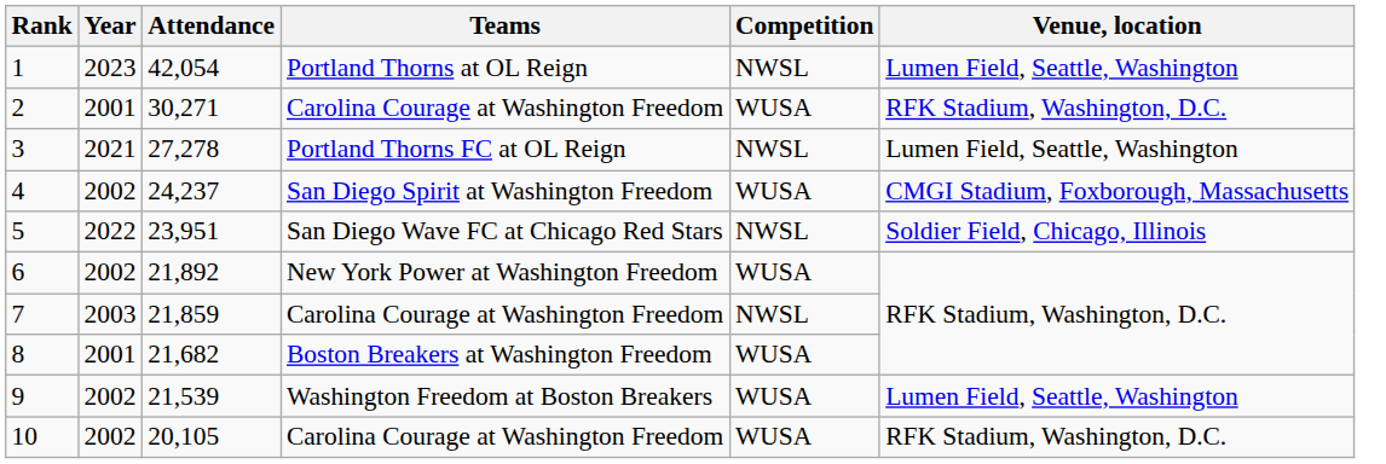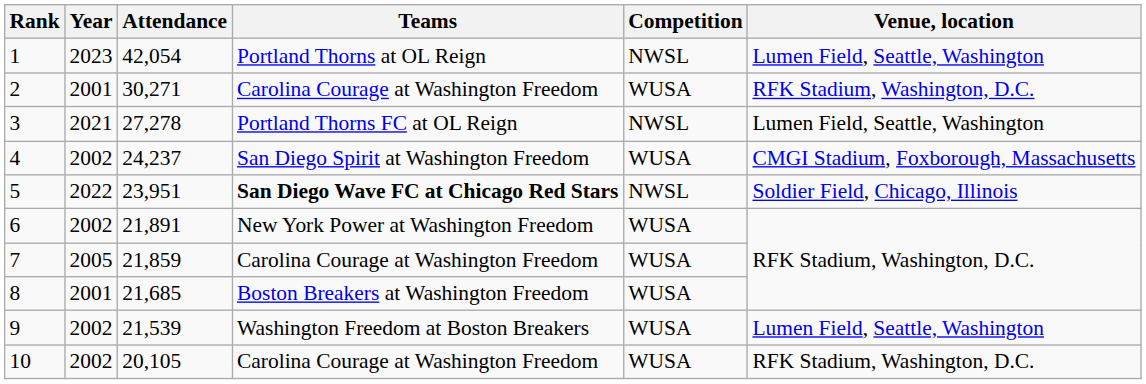5 | Teams: normal -> bold
6 | Attendance: 21,892 -> 21,891
7 | Year: 2003 -> 2005
7 | Competition: NWSL -> WUSA
8 | Attendance: 21,682 -> 21,685
